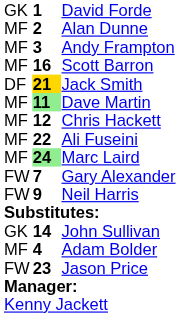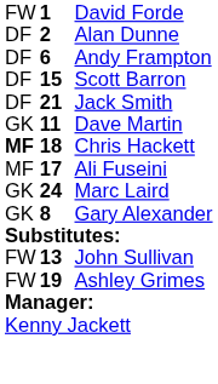David Forde | column 1: GK -> FW
Alan Dunne | column 1: MF -> DF
Andy Frampton | column 1: MF -> DF
Andy Frampton | column 2: 3 -> 6
Scott Barron | column 1: MF -> DF
Scott Barron | column 2: 16 -> 15
Jack Smith | column 2: gold background -> no background
Dave Martin | column 1: MF -> GK
Dave Martin | column 2: lightgreen background -> no background
Chris Hackett | column 1: normal -> bold
Chris Hackett | column 2: 12 -> 18
Ali Fuseini | column 2: 22 -> 17
Marc Laird | column 1: MF -> GK
Marc Laird | column 2: lightgreen background -> no background
Gary Alexander | column 1: FW -> GK
Gary Alexander | column 2: 7 -> 8
- row: FW | 9 | Neil Harris
John Sullivan | column 1: GK -> FW
John Sullivan | column 2: 14 -> 13
- row: MF | 4 | Adam Bolder
+ row: FW | 19 | Ashley Grimes
- row: FW | 23 | Jason Price
